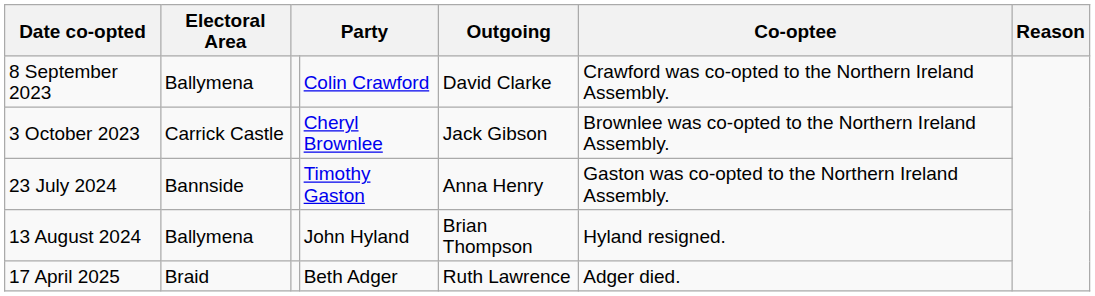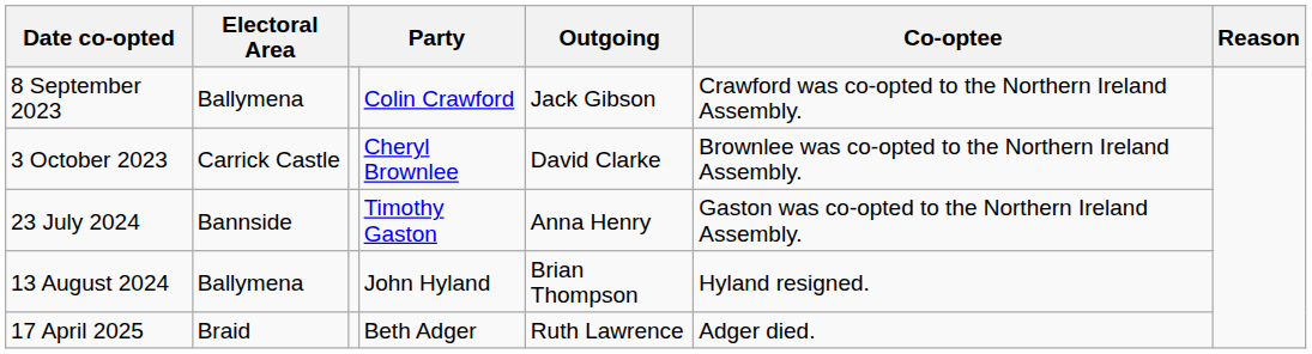8 September 2023 | Outgoing: David Clarke -> Jack Gibson
3 October 2023 | Outgoing: Jack Gibson -> David Clarke
